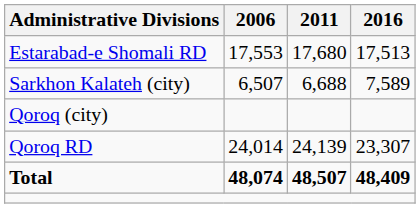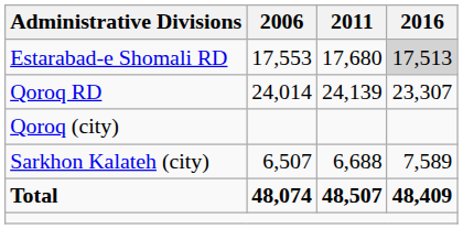Estarabad-e Shomali RD | 2016: no background -> lightgrey background
rows swapped: Qoroq RD <-> Sarkhon Kalateh (city)
